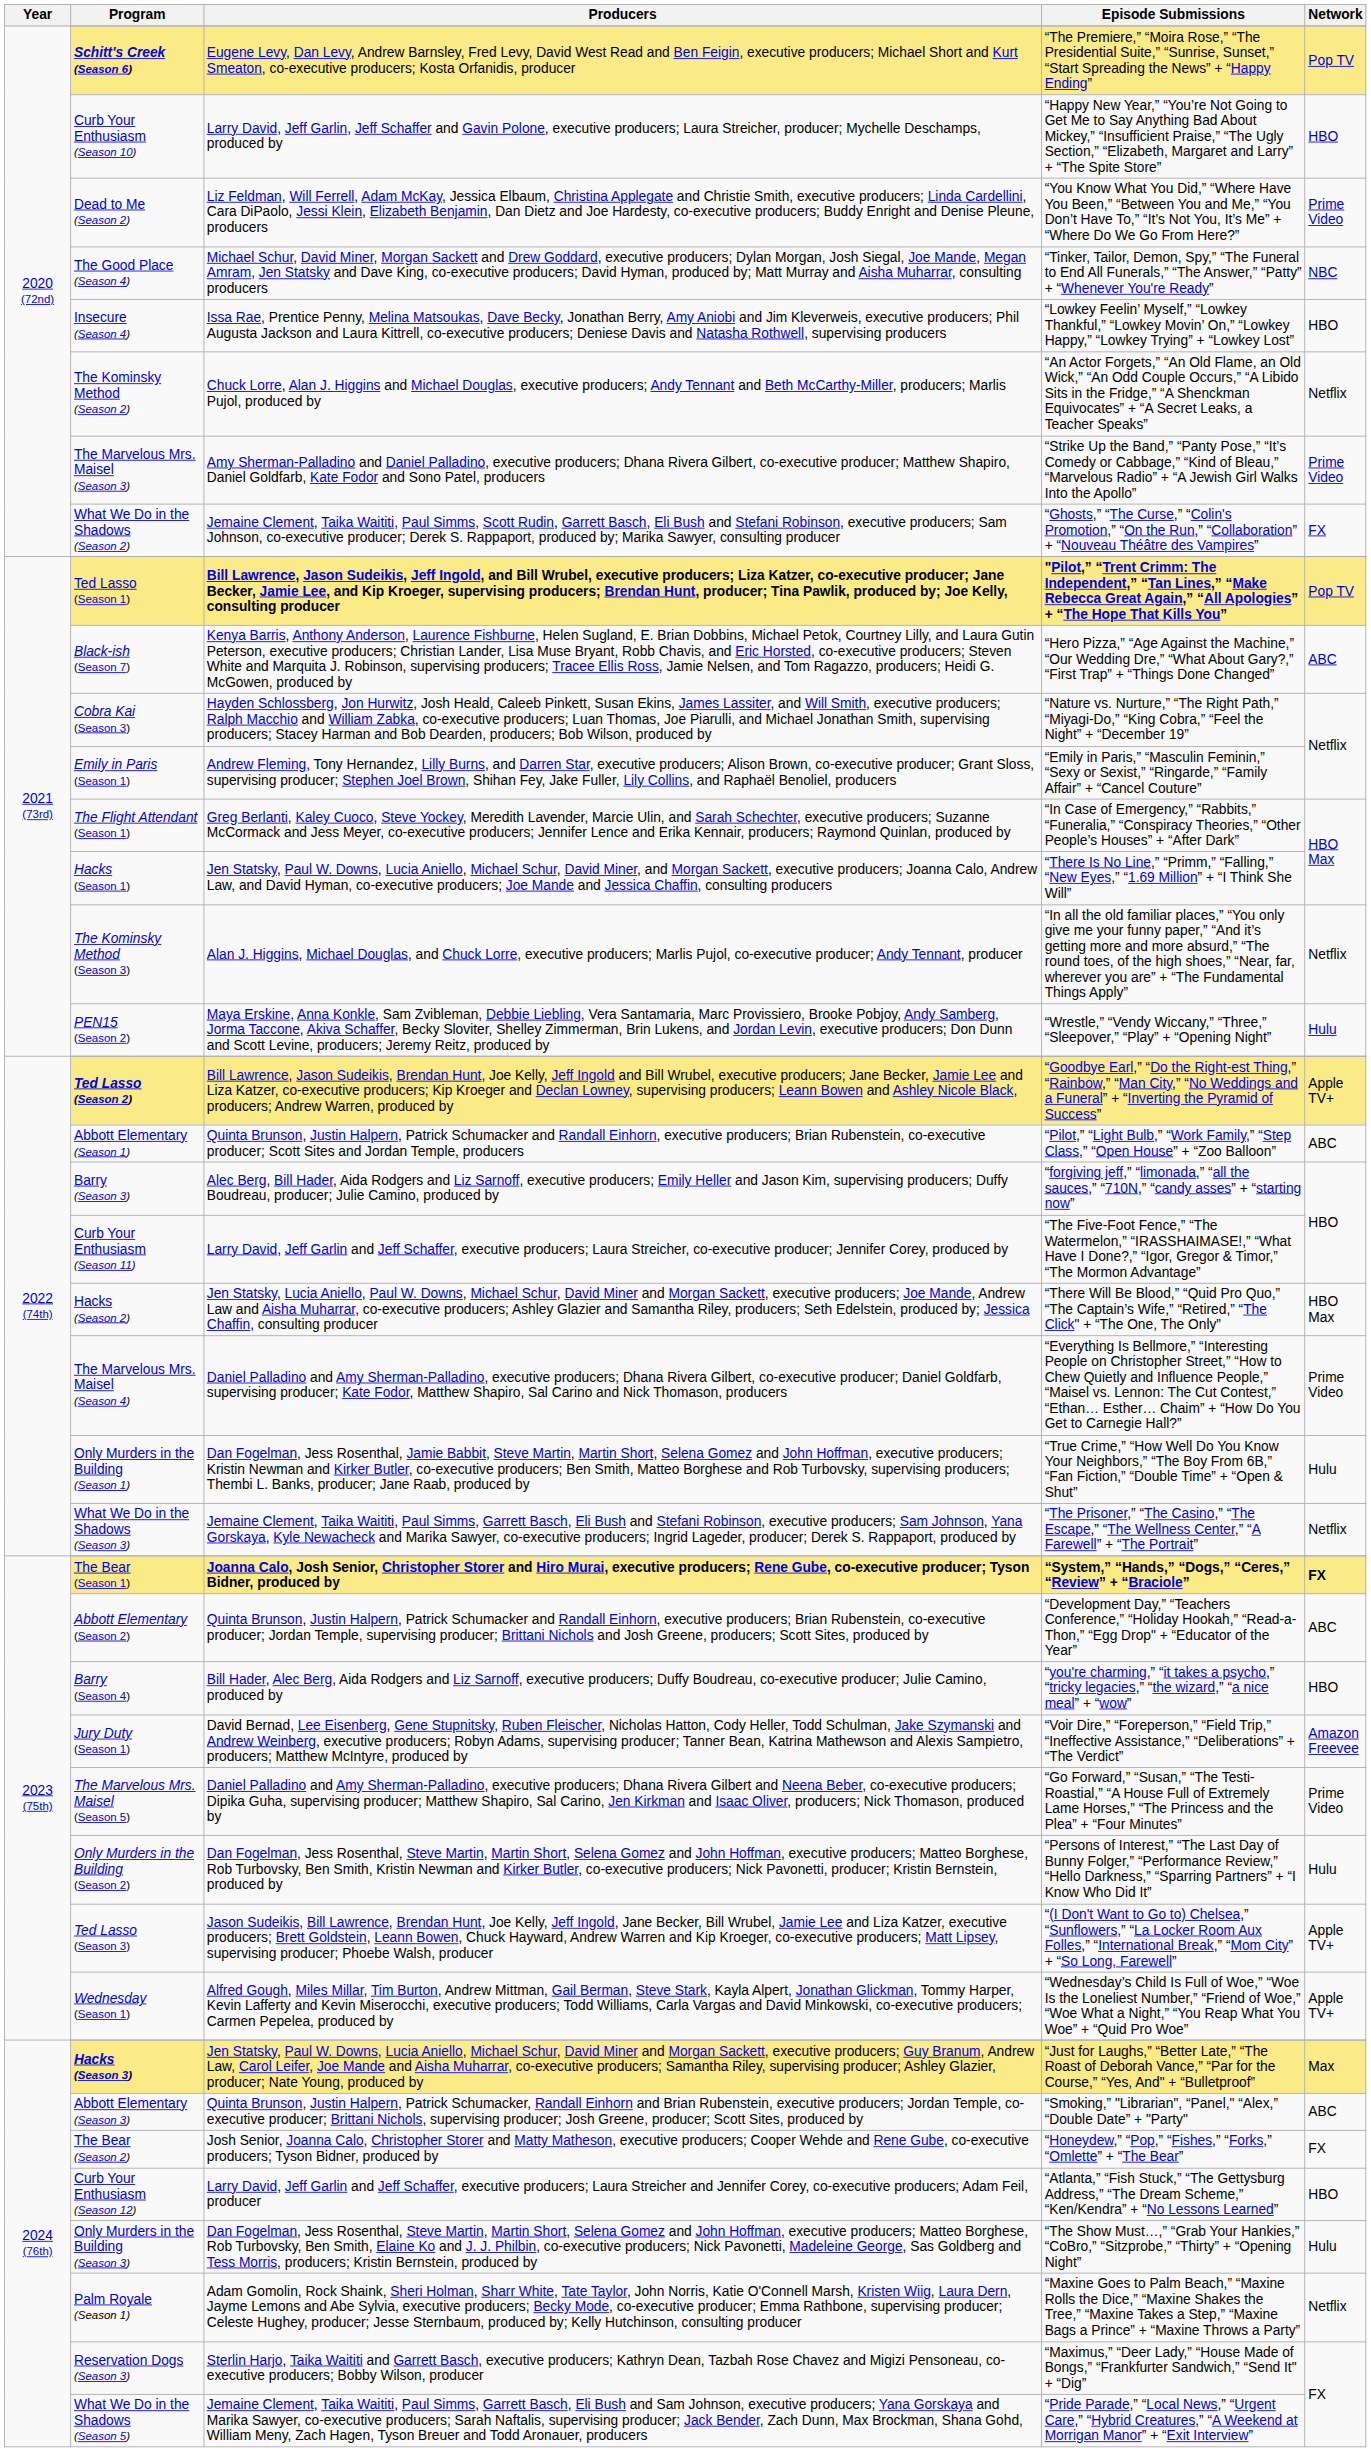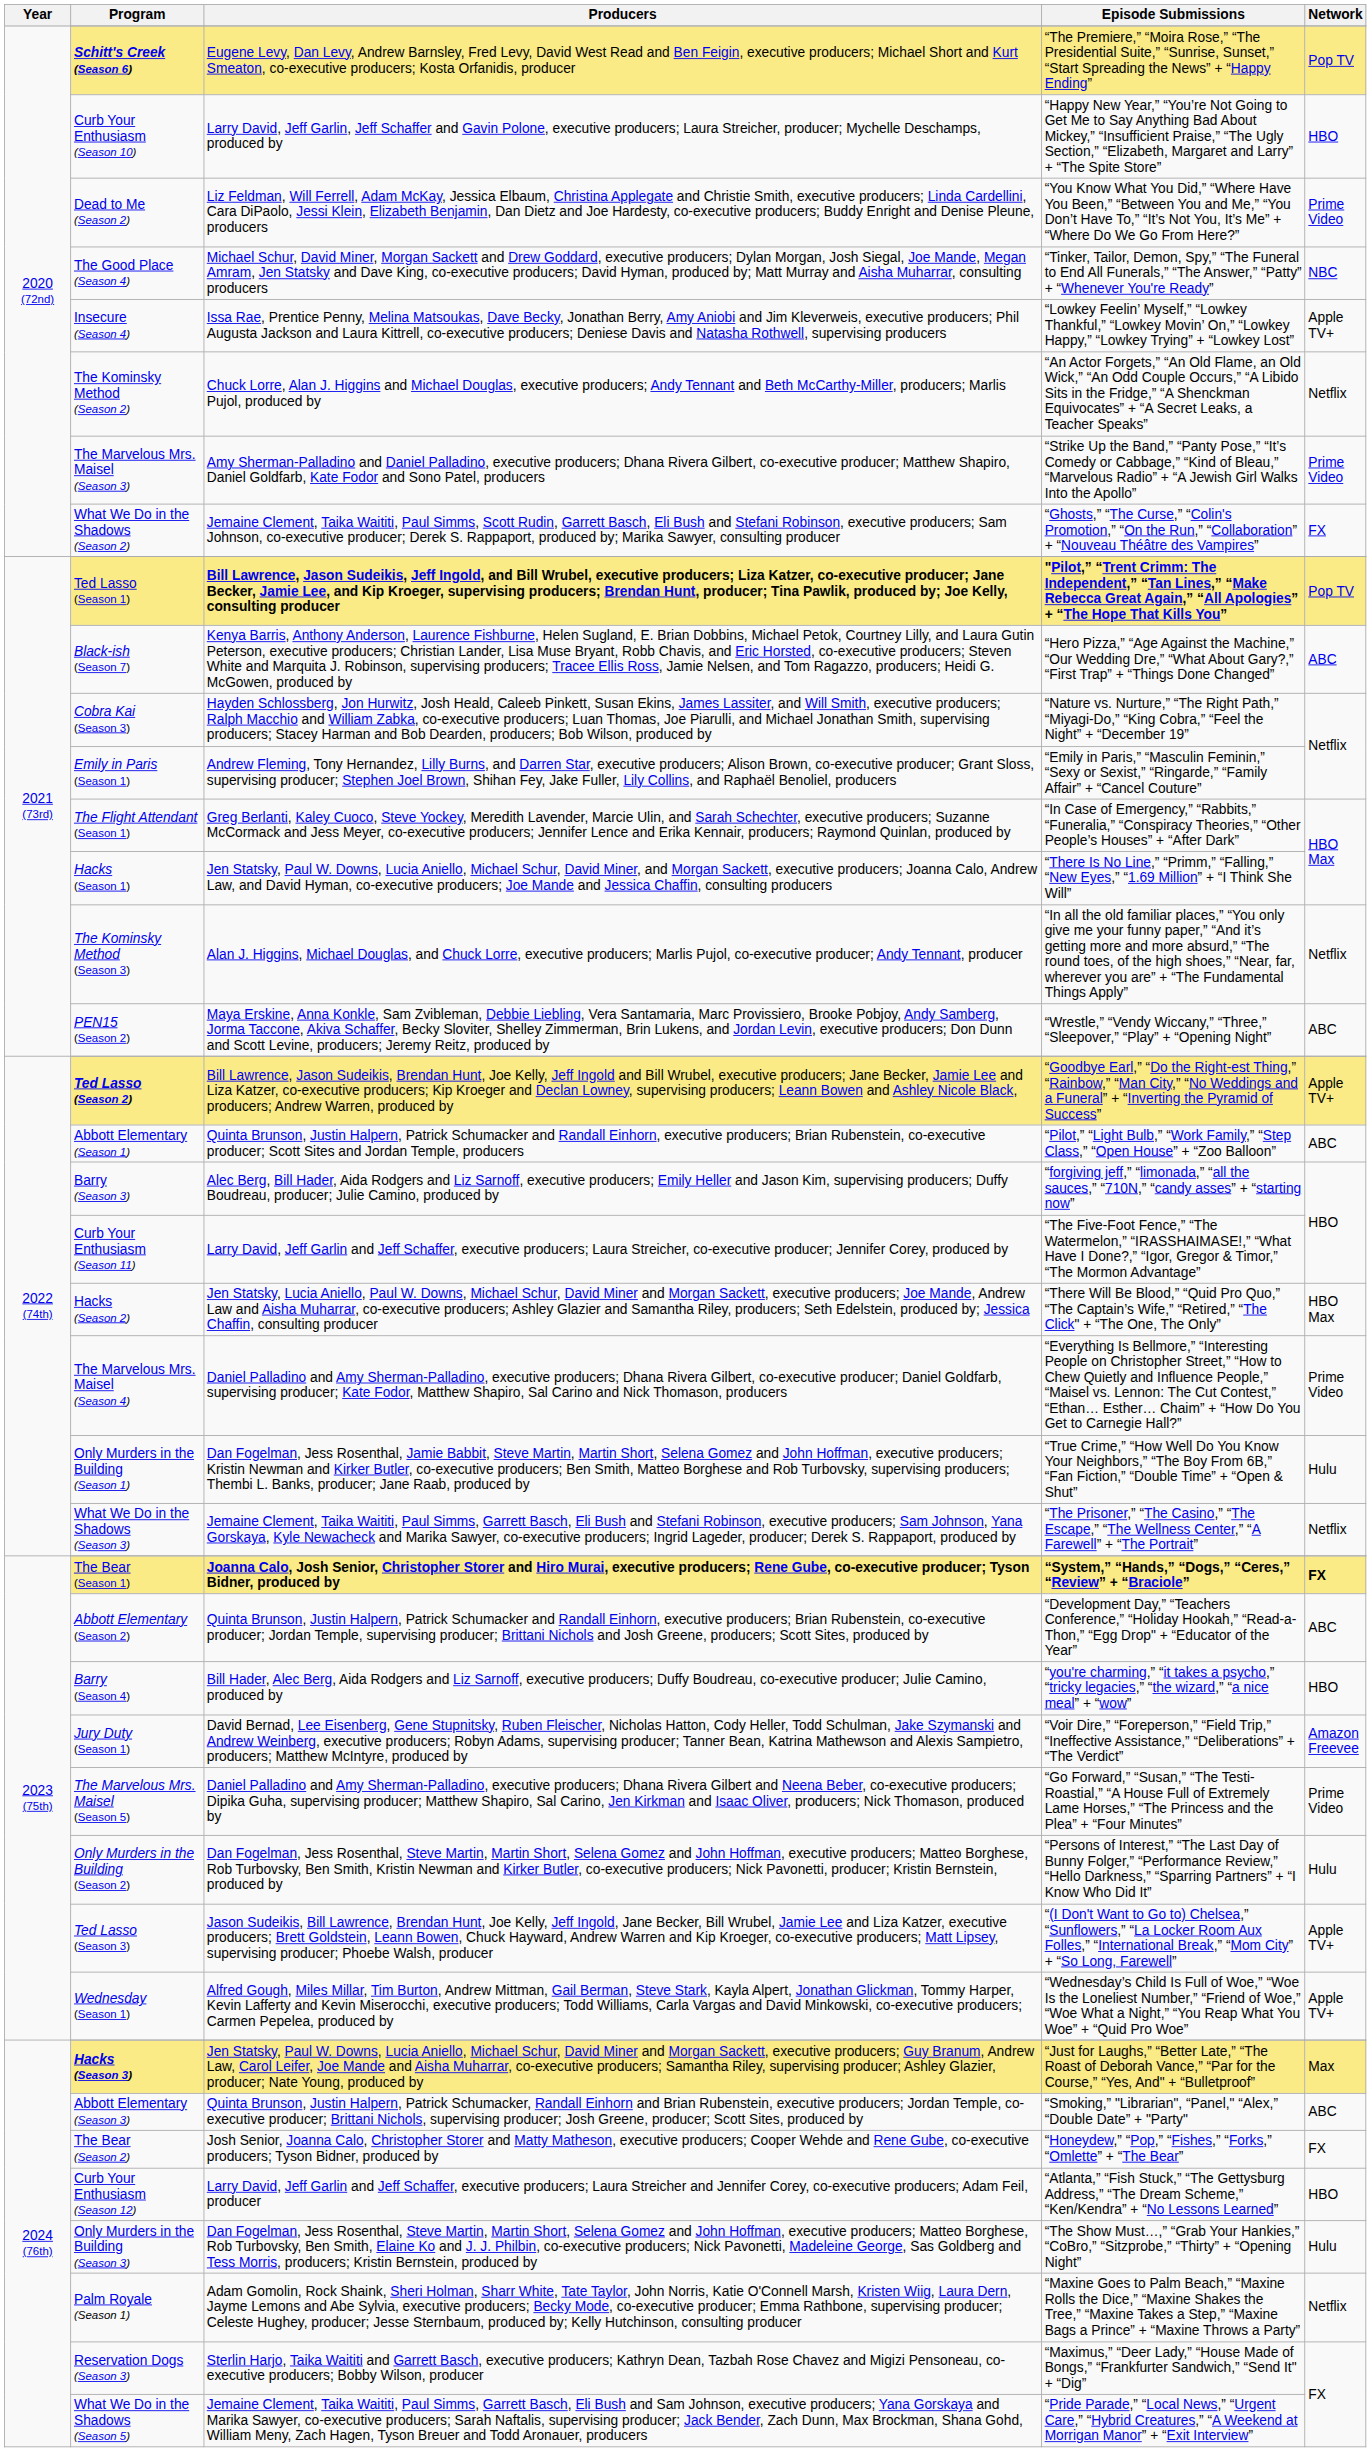Insecure (Season 4) | Network: HBO -> Apple TV+
PEN15 (Season 2) | Network: Hulu -> ABC
